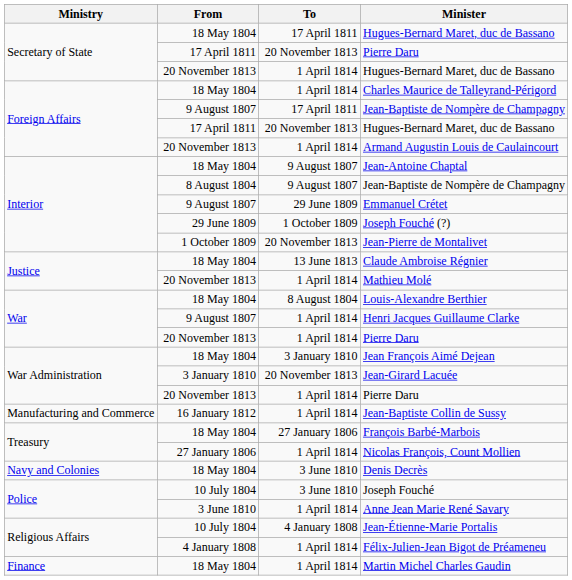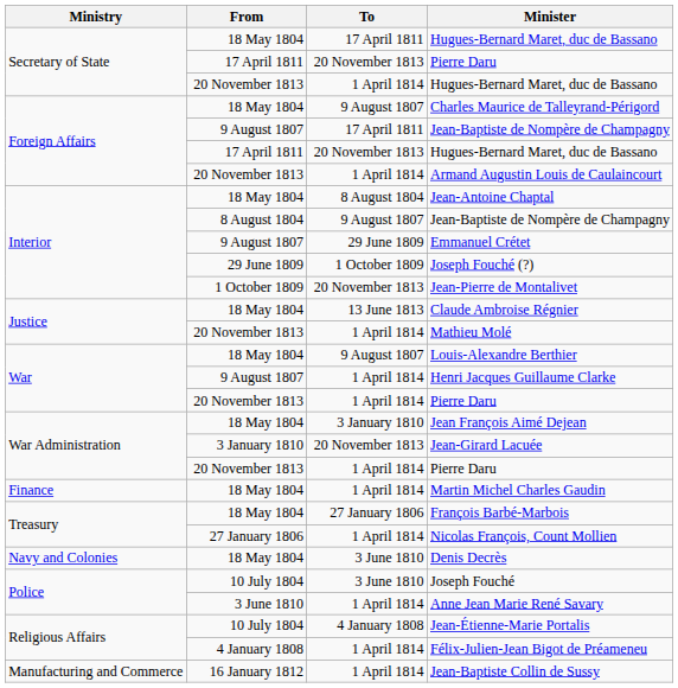Charles Maurice de Talleyrand-Périgord | To: 1 April 1814 -> 9 August 1807
Jean-Antoine Chaptal | To: 9 August 1807 -> 8 August 1804
Louis-Alexandre Berthier | To: 8 August 1804 -> 9 August 1807
rows swapped: Martin Michel Charles Gaudin <-> Jean-Baptiste Collin de Sussy
